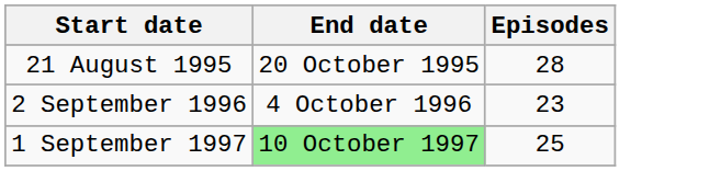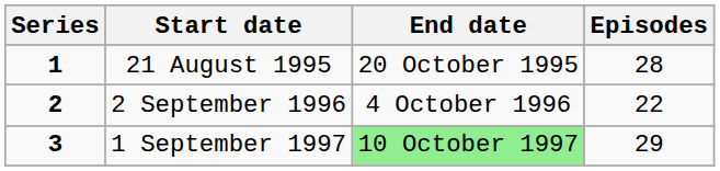+ column: Series | 1 | 2 | 3
2 September 1996 | Episodes: 23 -> 22
1 September 1997 | Episodes: 25 -> 29
